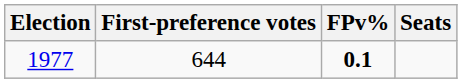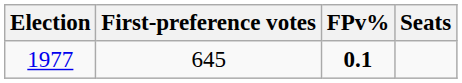1977 | First-preference votes: 644 -> 645
